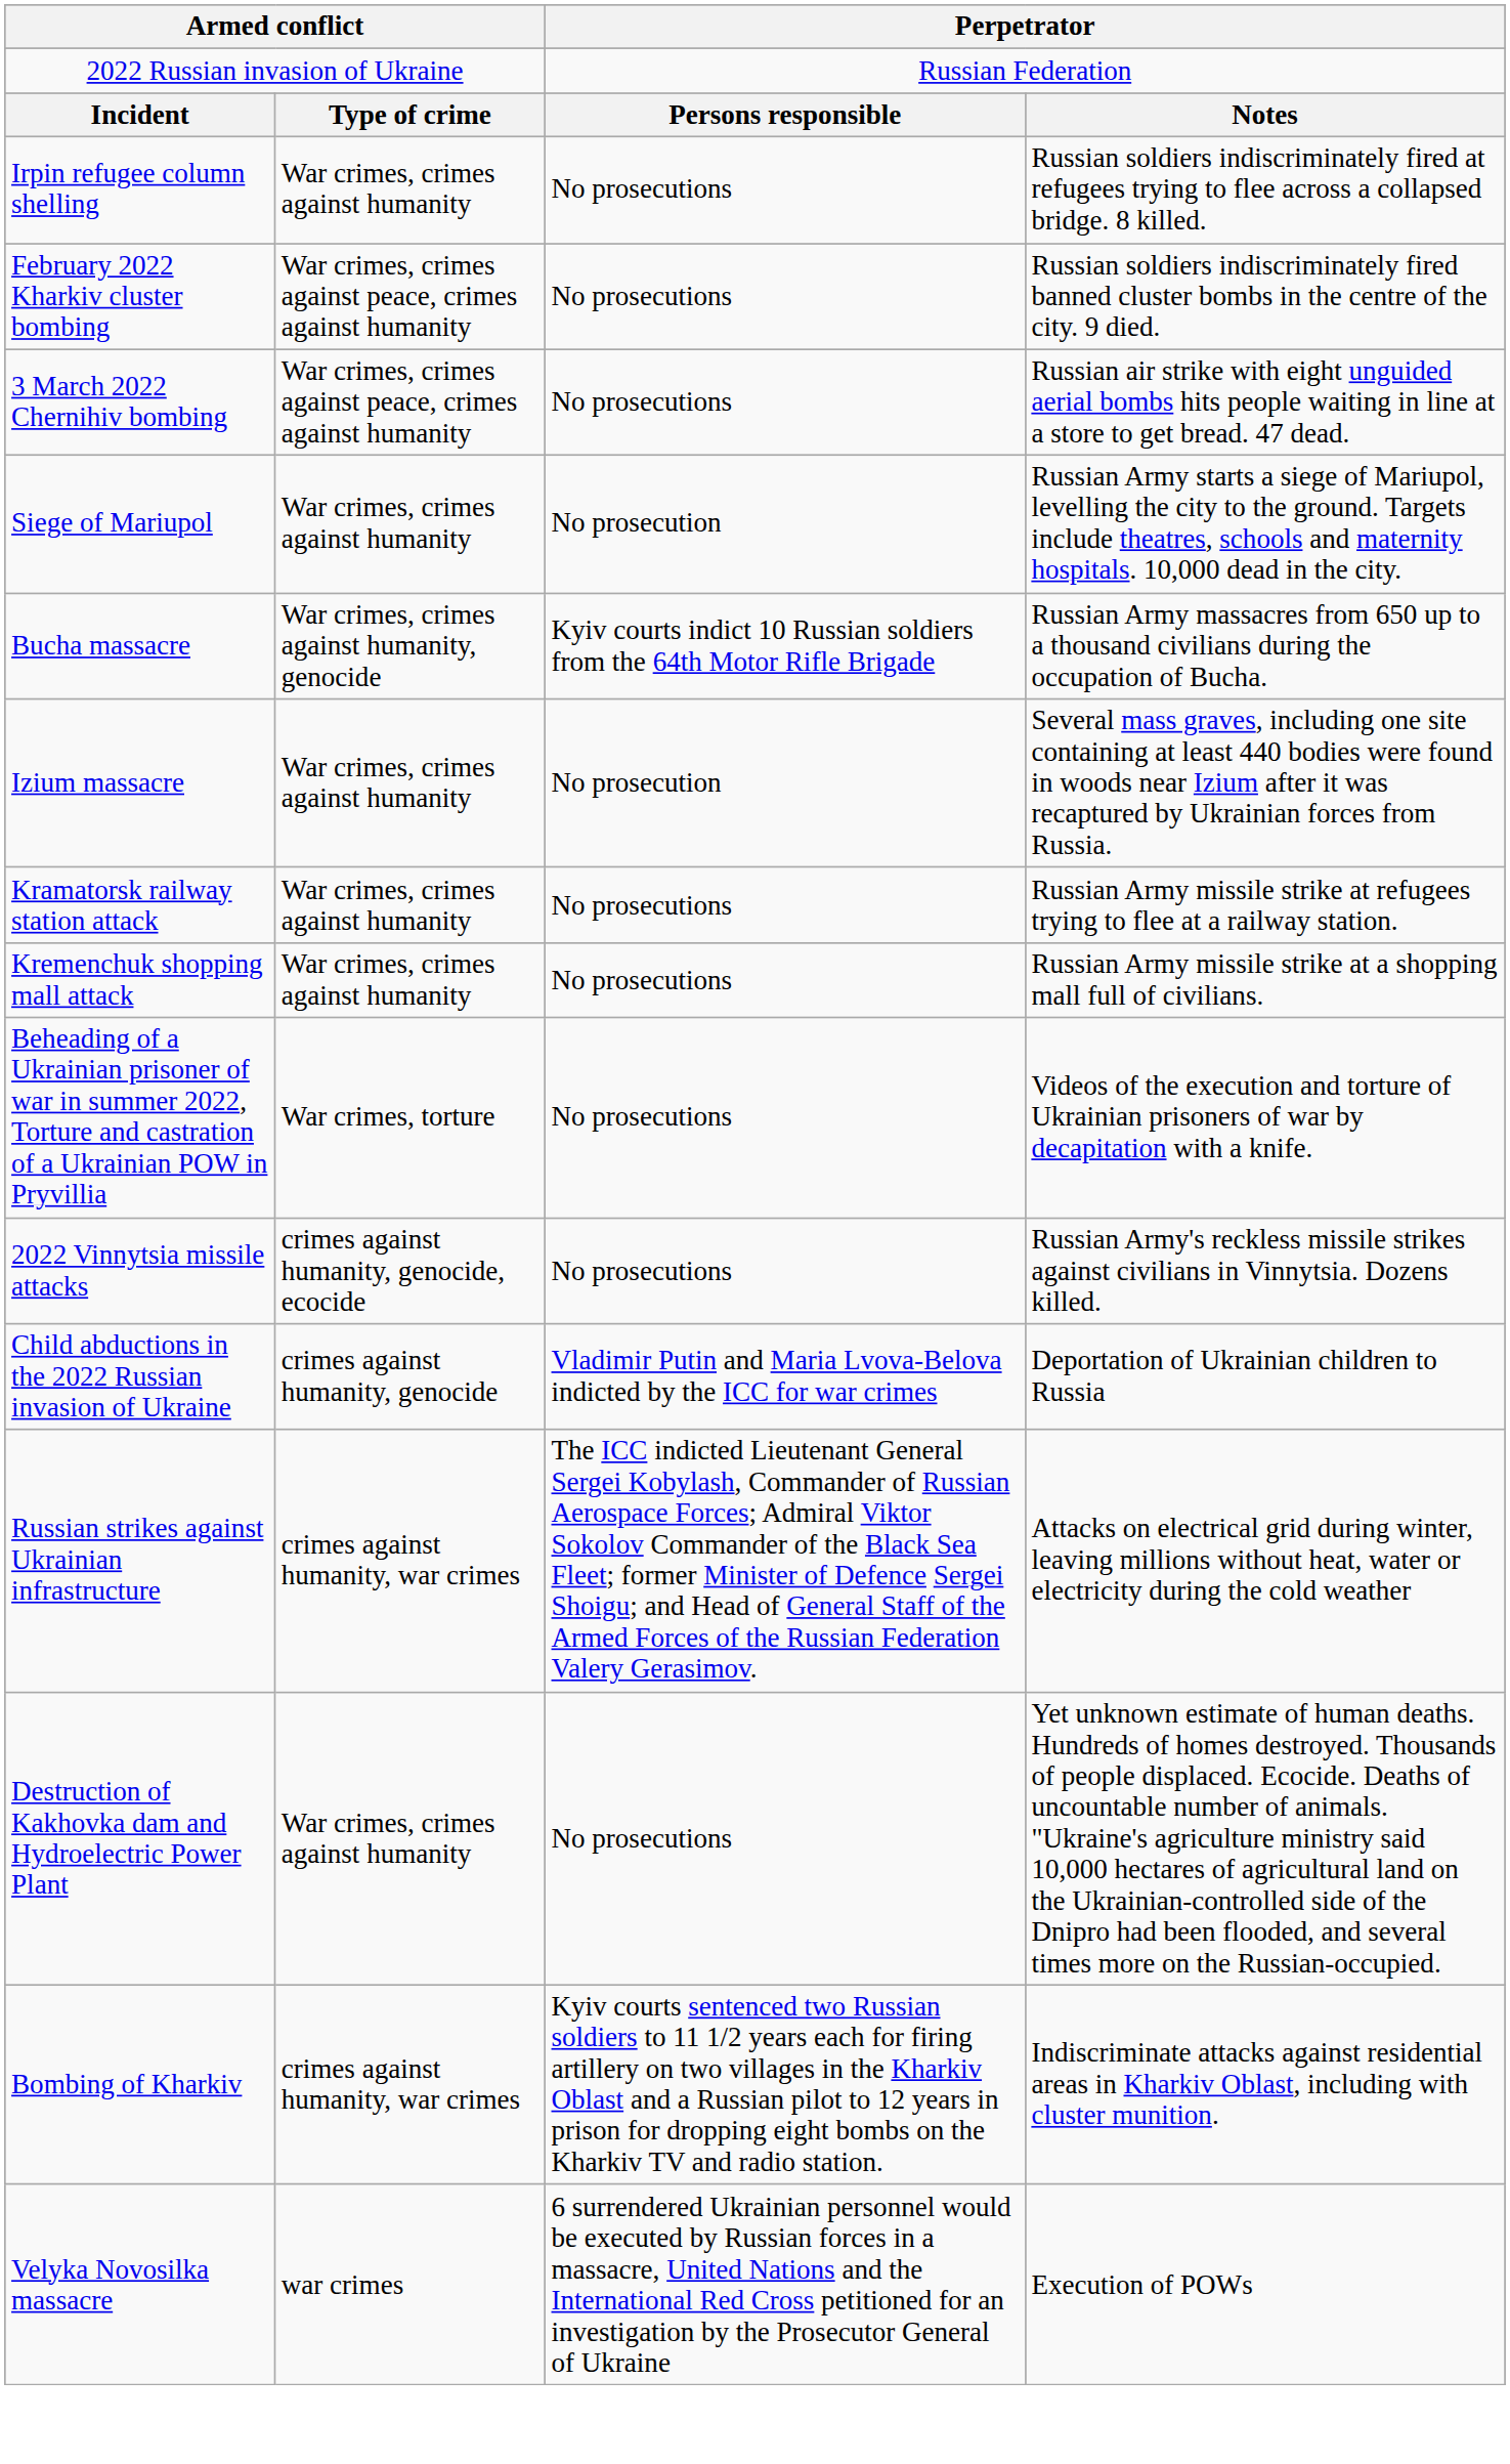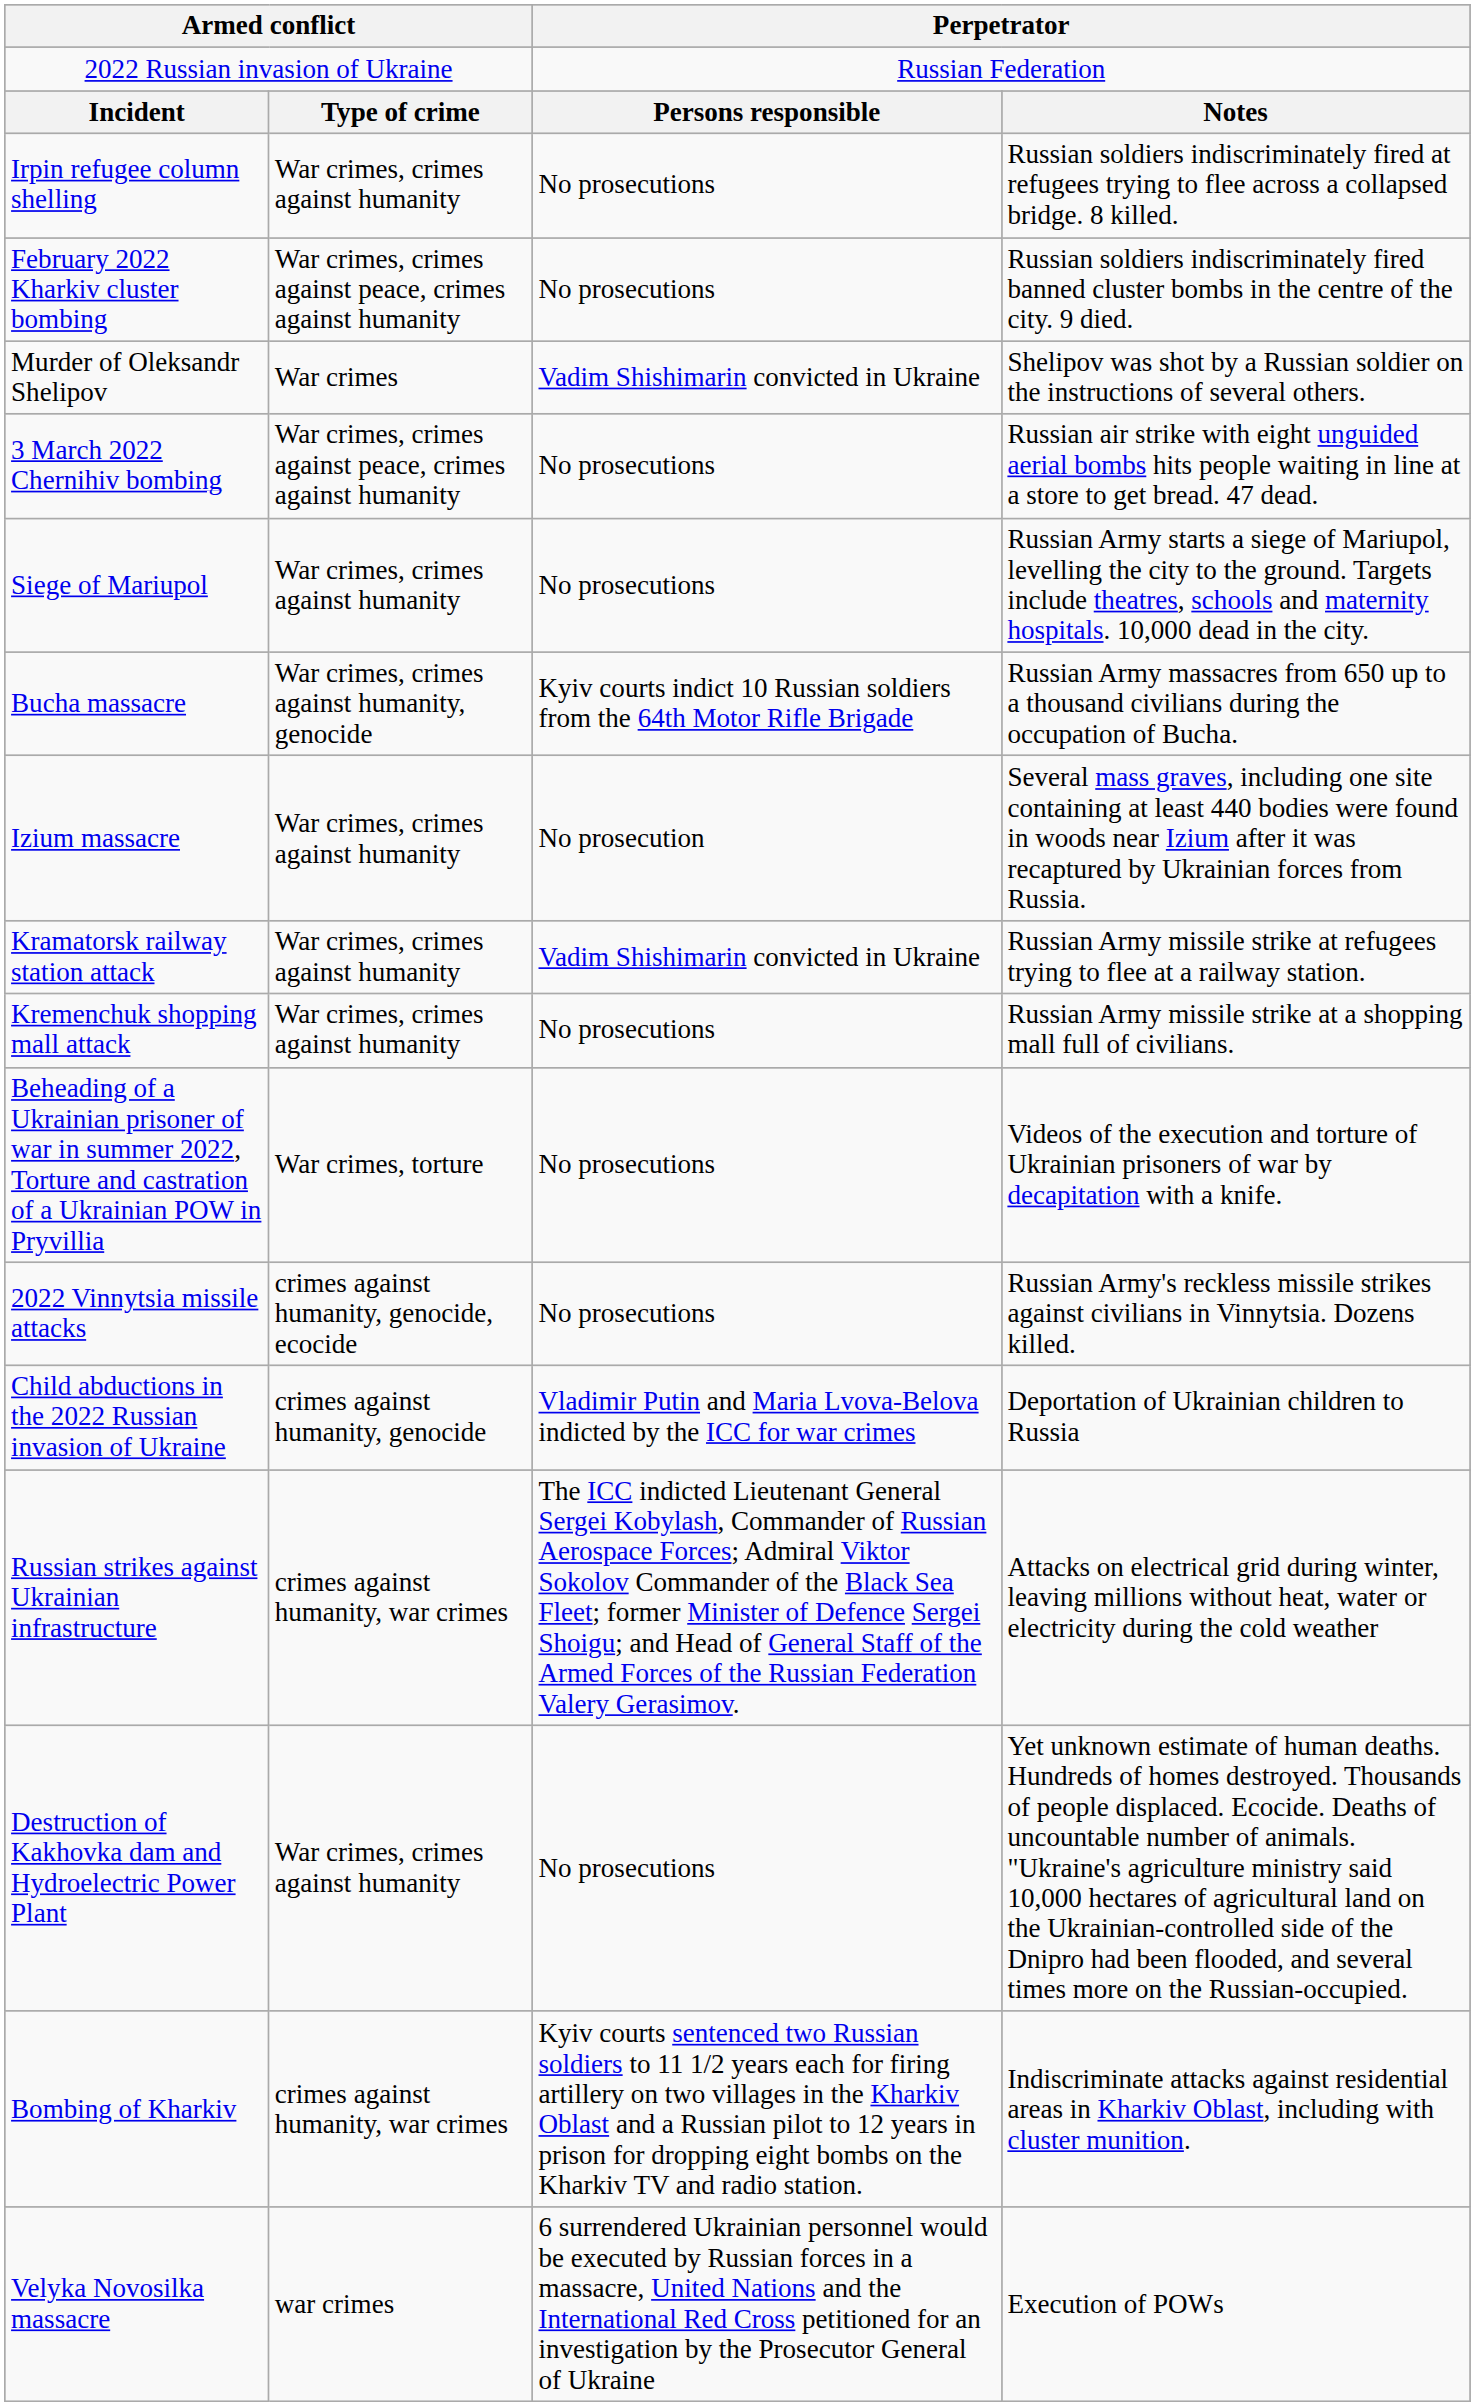+ row: Murder of Oleksandr Shelipov | War crimes | Vadim Shishimarin convicted in Ukraine | Shelipov was shot by a Russian soldier on the instructions of several others.
Siege of Mariupol | column 3: No prosecution -> No prosecutions
Kramatorsk railway station attack | column 3: No prosecutions -> Vadim Shishimarin convicted in Ukraine
